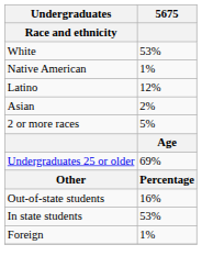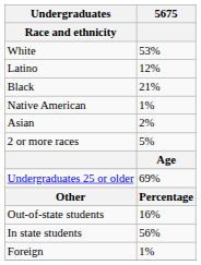rows swapped: Latino <-> Native American
+ row: Black | 21%
In state students | 5675: 53% -> 56%
